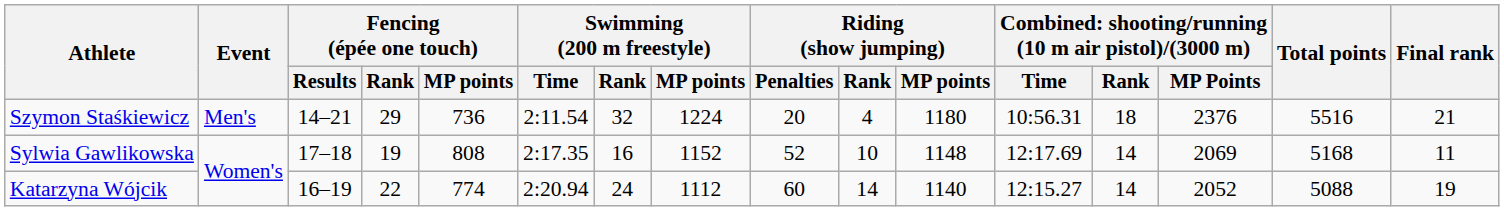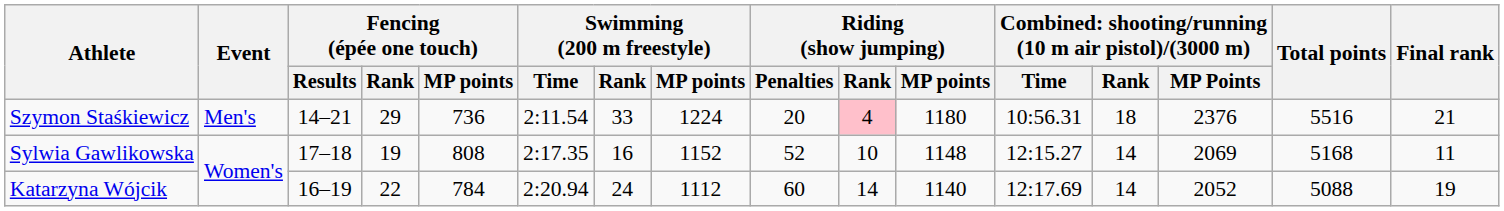Szymon Staśkiewicz | Swimming (200 m freestyle) / Rank: 32 -> 33
Szymon Staśkiewicz | Riding (show jumping) / Rank: no background -> pink background
Sylwia Gawlikowska | column 12: 12:17.69 -> 12:15.27
Katarzyna Wójcik | Fencing (épée one touch) / MP points: 774 -> 784
Katarzyna Wójcik | column 12: 12:15.27 -> 12:17.69
